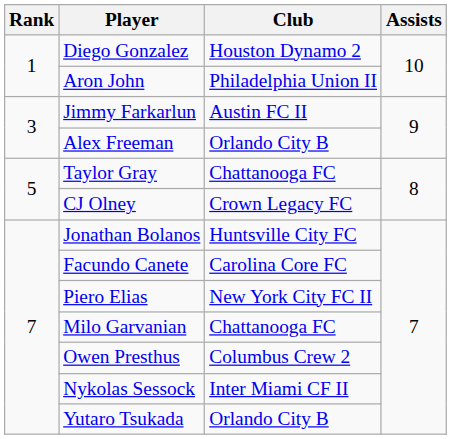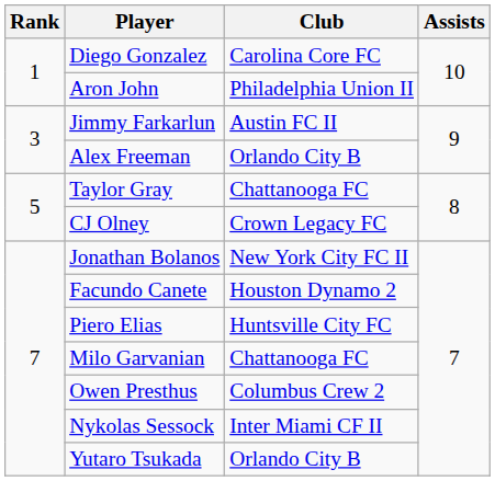Diego Gonzalez | Club: Houston Dynamo 2 -> Carolina Core FC
Jonathan Bolanos | Club: Huntsville City FC -> New York City FC II
Facundo Canete | Club: Carolina Core FC -> Houston Dynamo 2
Piero Elias | Club: New York City FC II -> Huntsville City FC
